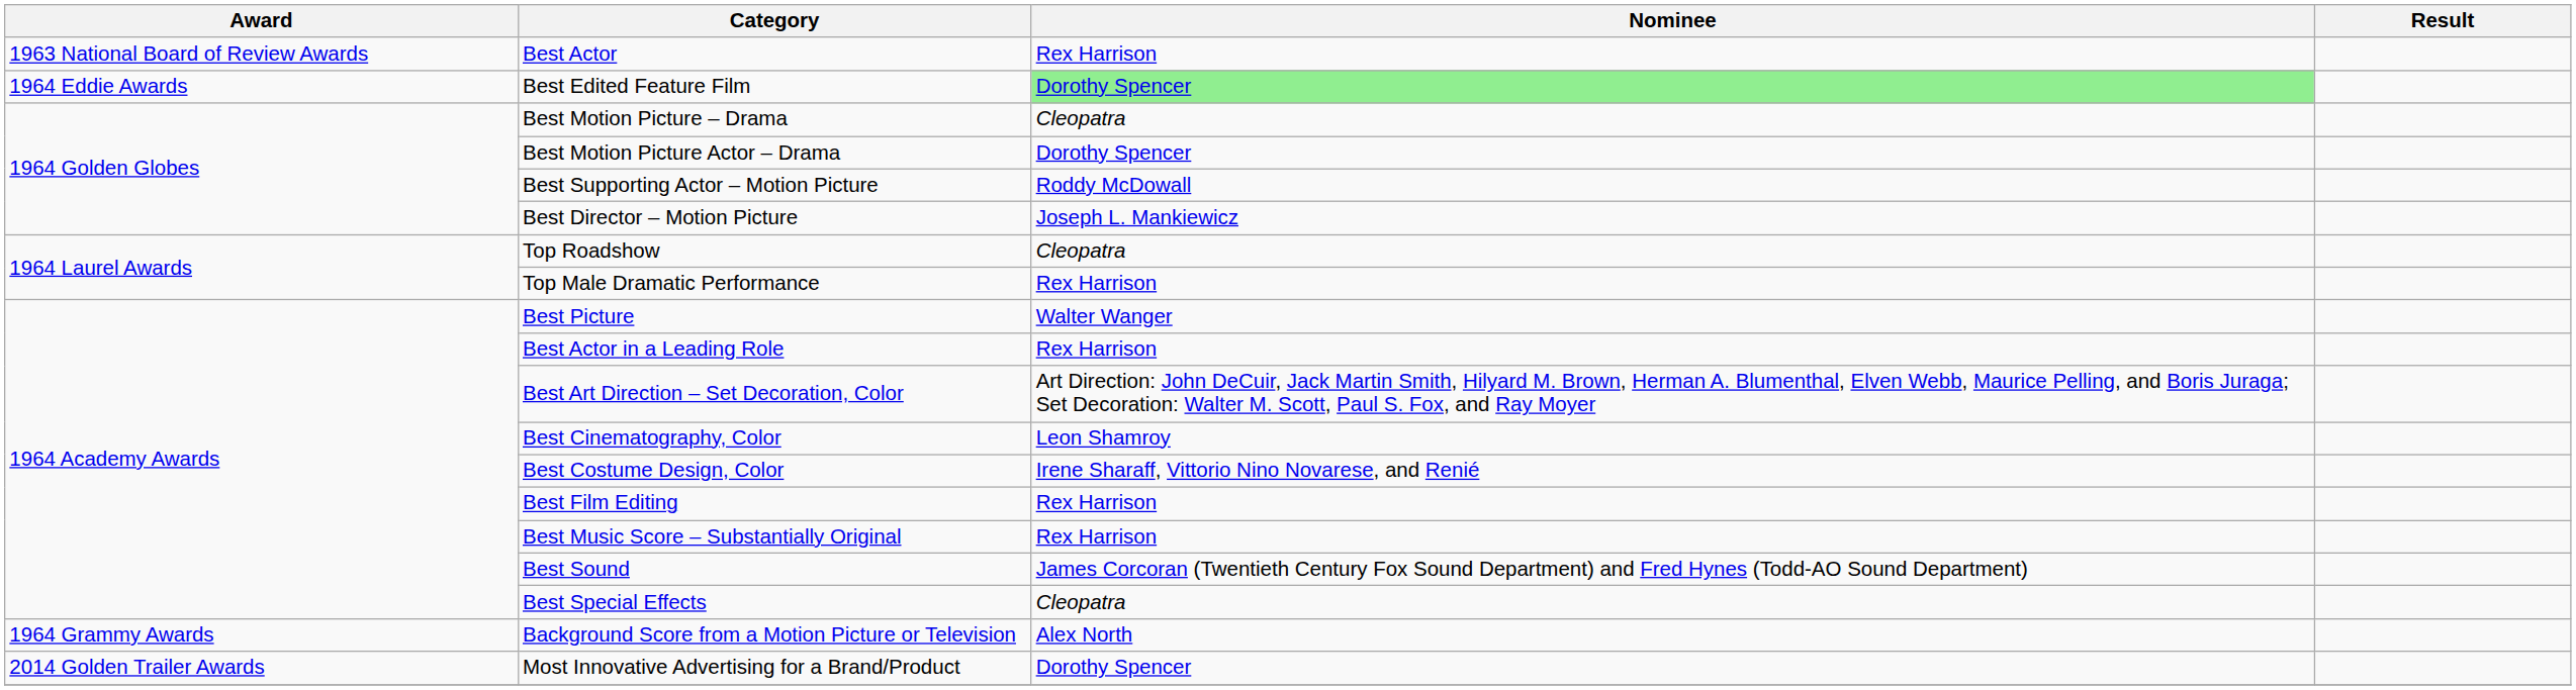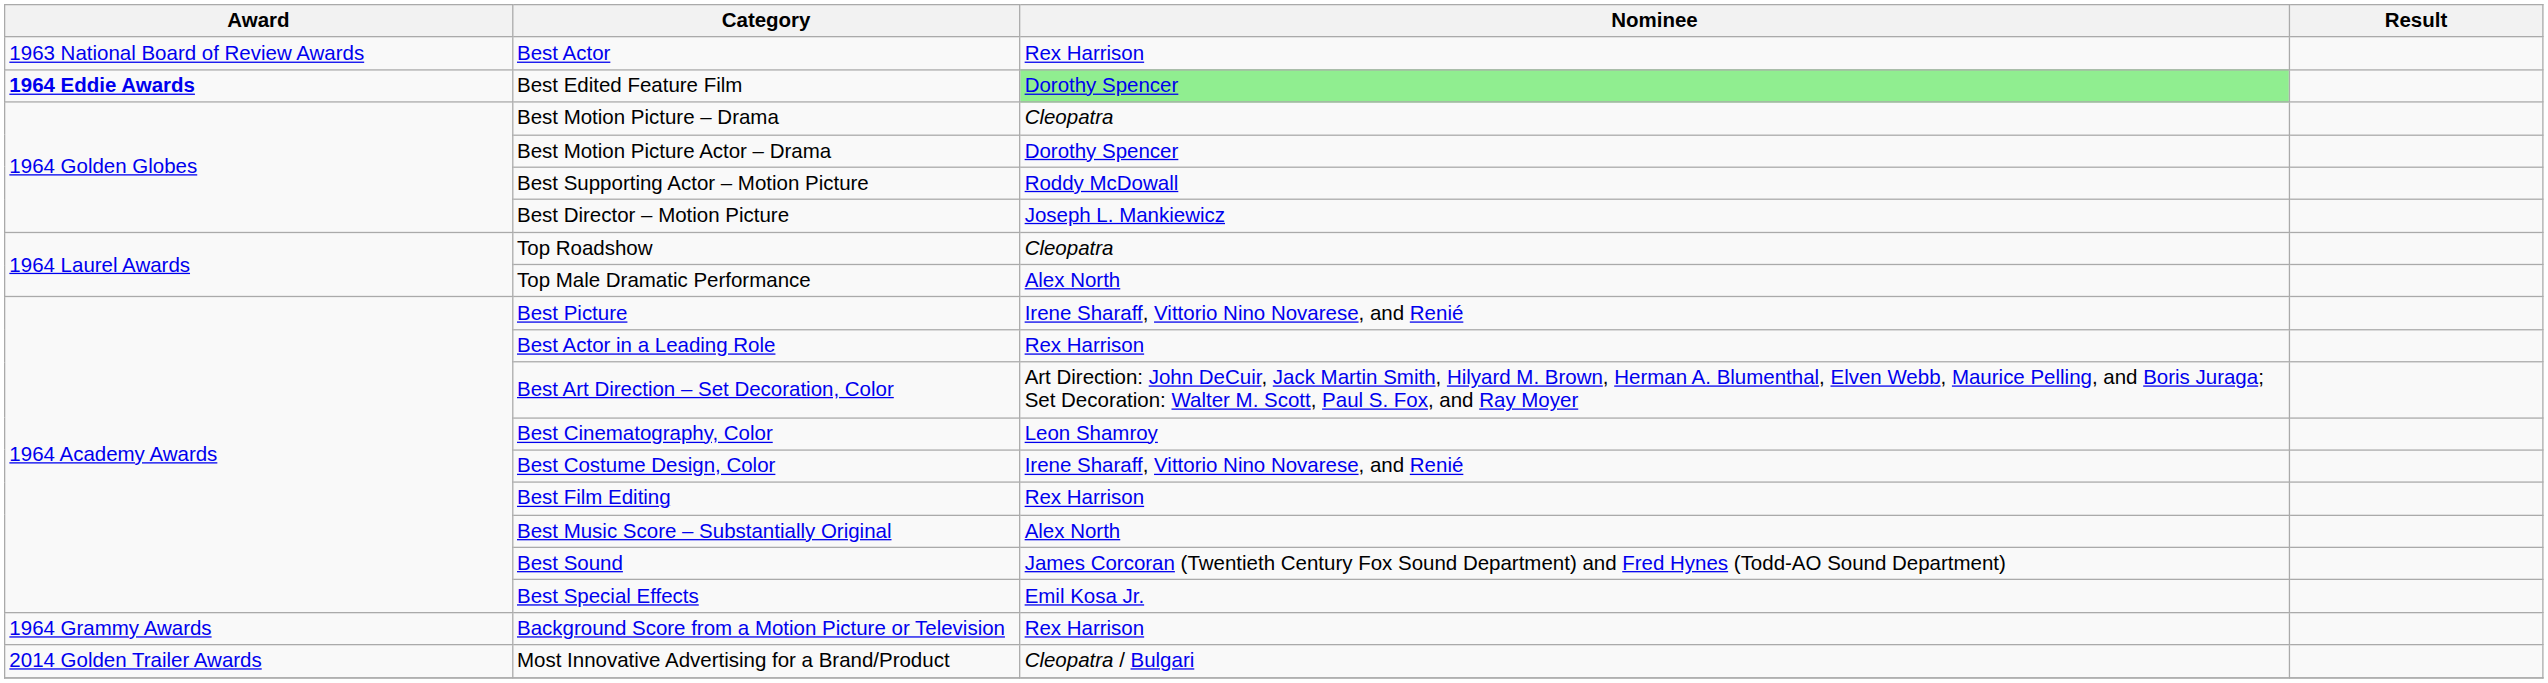Best Edited Feature Film | Award: normal -> bold
Top Male Dramatic Performance | Nominee: Rex Harrison -> Alex North
Best Picture | Nominee: Walter Wanger -> Irene Sharaff, Vittorio Nino Novarese, and Renié
Best Music Score – Substantially Original | Nominee: Rex Harrison -> Alex North
Best Special Effects | Nominee: Cleopatra -> Emil Kosa Jr.
Background Score from a Motion Picture or Television | Nominee: Alex North -> Rex Harrison
Most Innovative Advertising for a Brand/Product | Nominee: Dorothy Spencer -> Cleopatra / Bulgari
